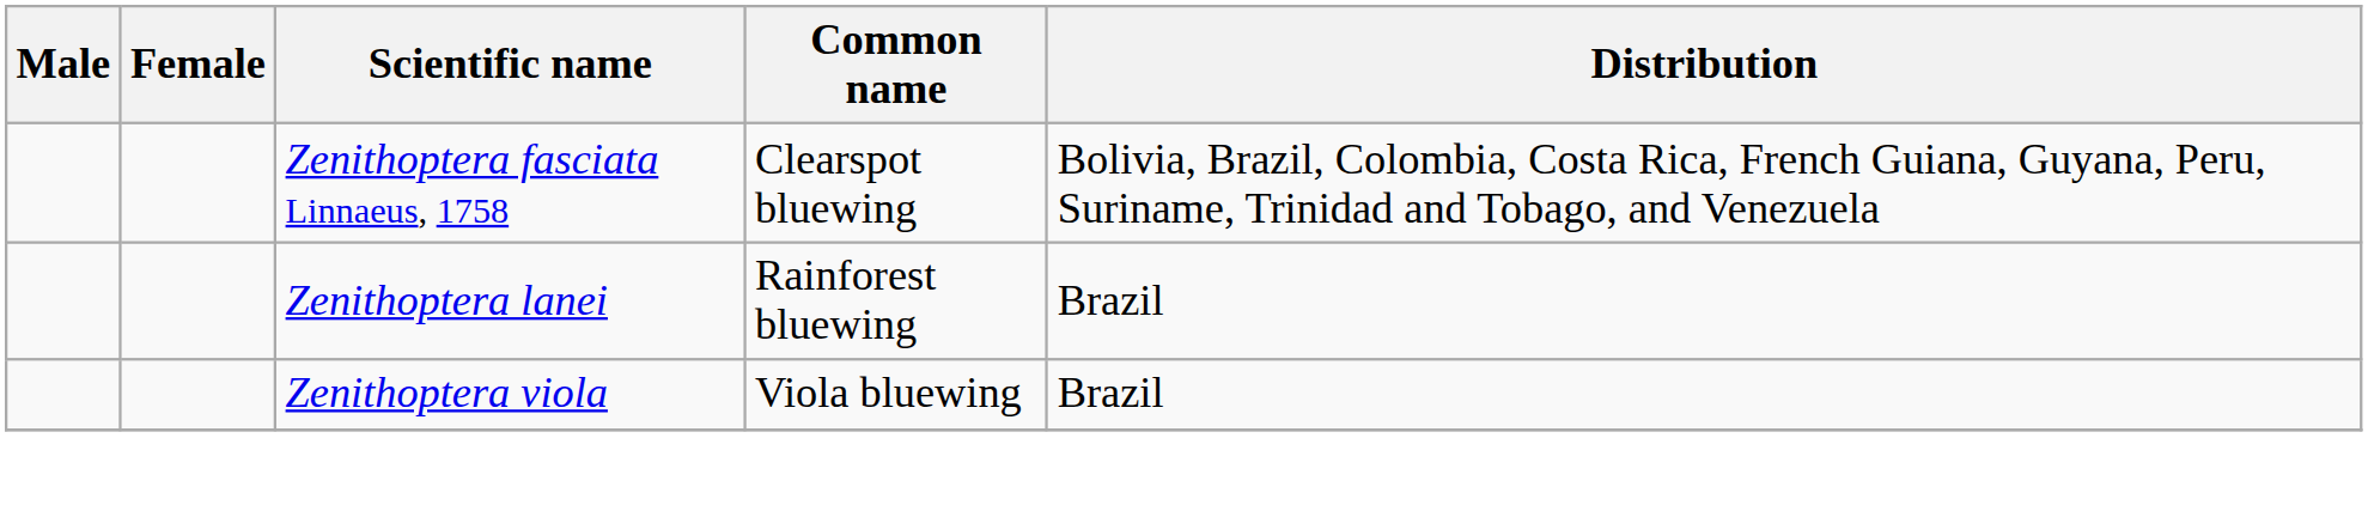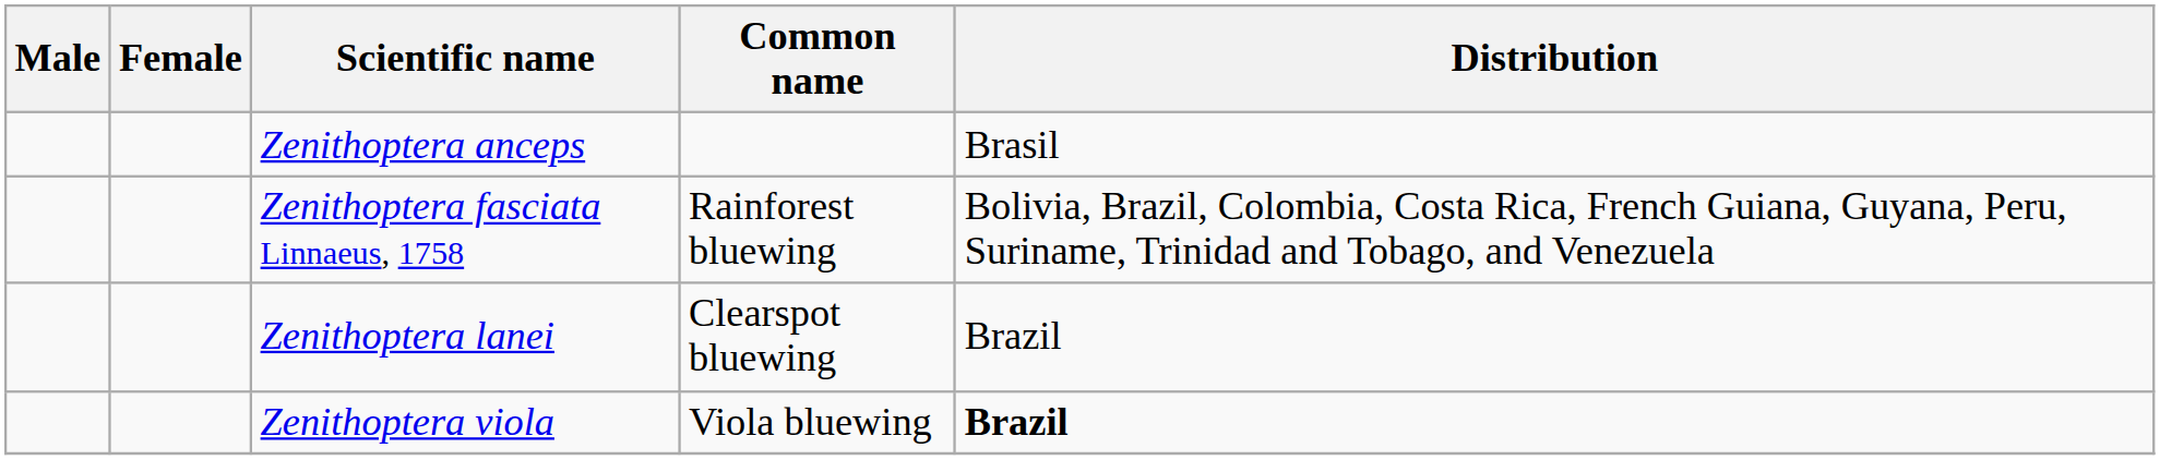+ row: Zenithoptera anceps | Brasil
Zenithoptera fasciata Linnaeus, 1758 | Common name: Clearspot bluewing -> Rainforest bluewing
Zenithoptera lanei | Common name: Rainforest bluewing -> Clearspot bluewing
Zenithoptera viola | Distribution: normal -> bold
